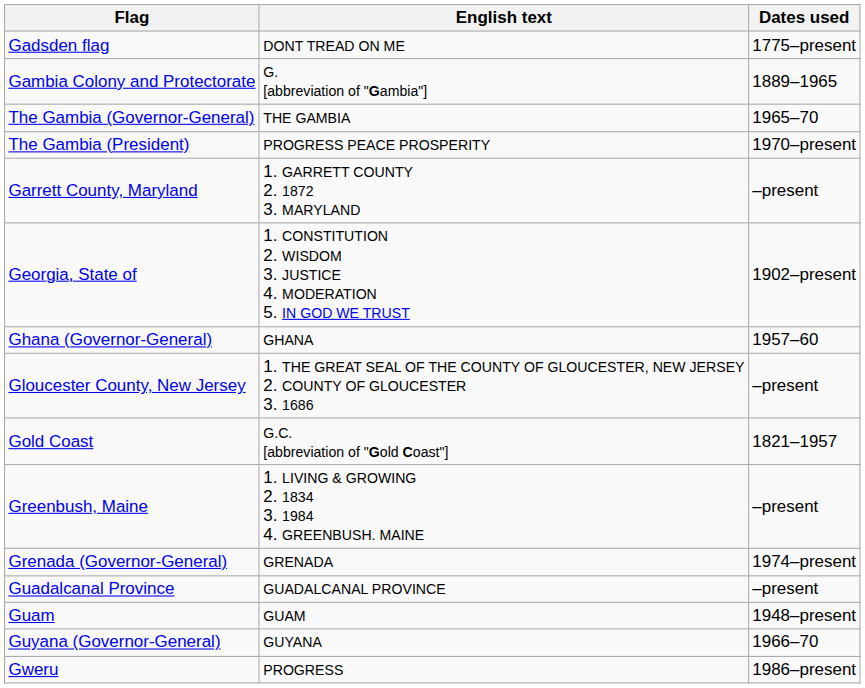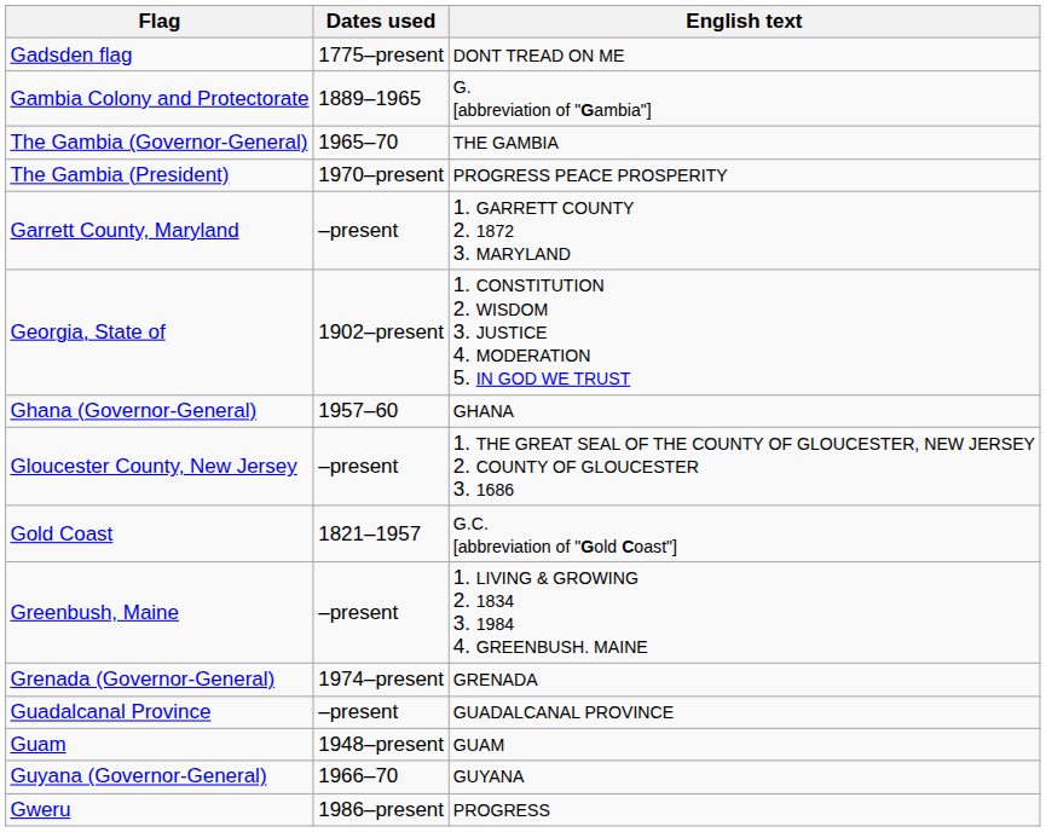columns swapped: Dates used <-> English text
